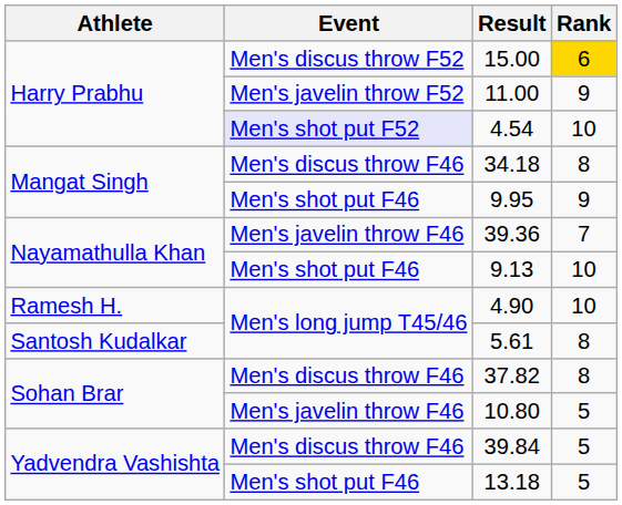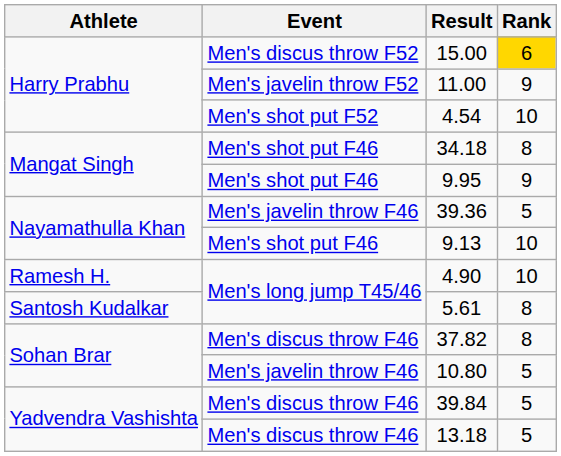4.54 | Event: lavender background -> no background
34.18 | Event: Men's discus throw F46 -> Men's shot put F46
39.36 | Rank: 7 -> 5
13.18 | Event: Men's shot put F46 -> Men's discus throw F46
